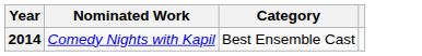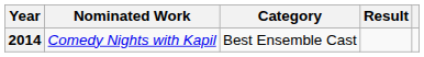+ column: Result
